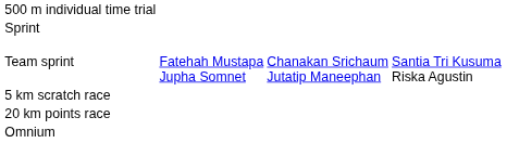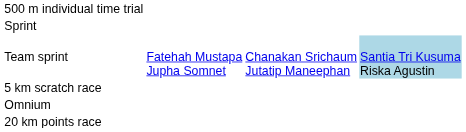Team sprint | column 4: no background -> lightblue background
rows swapped: 20 km points race <-> Omnium
